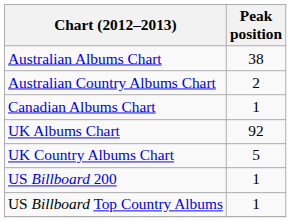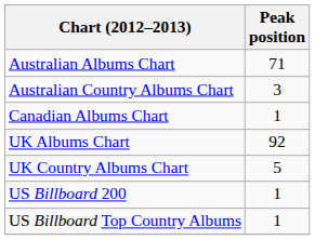Australian Albums Chart | Peak position: 38 -> 71
Australian Country Albums Chart | Peak position: 2 -> 3
